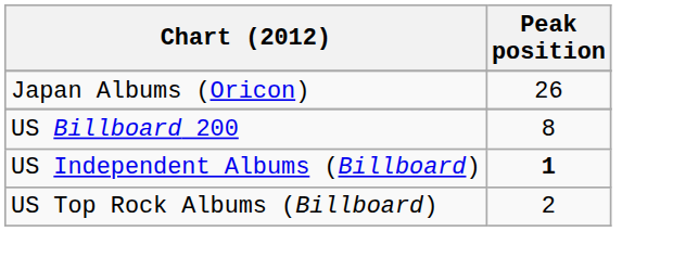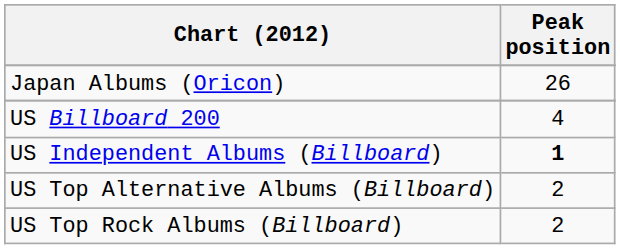US Billboard 200 | Peak position: 8 -> 4
+ row: US Top Alternative Albums (Billboard) | 2
